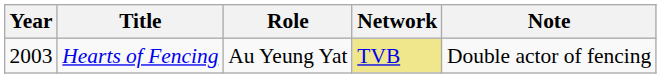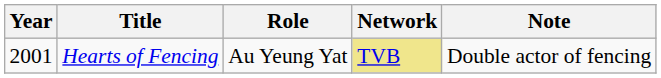Hearts of Fencing | Year: 2003 -> 2001
